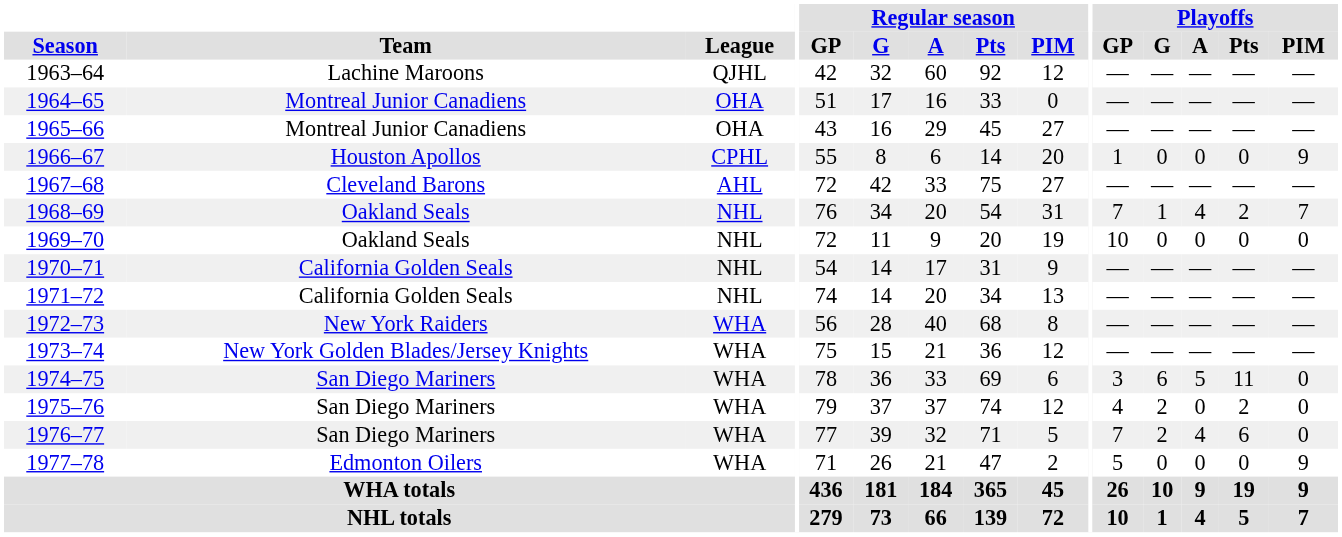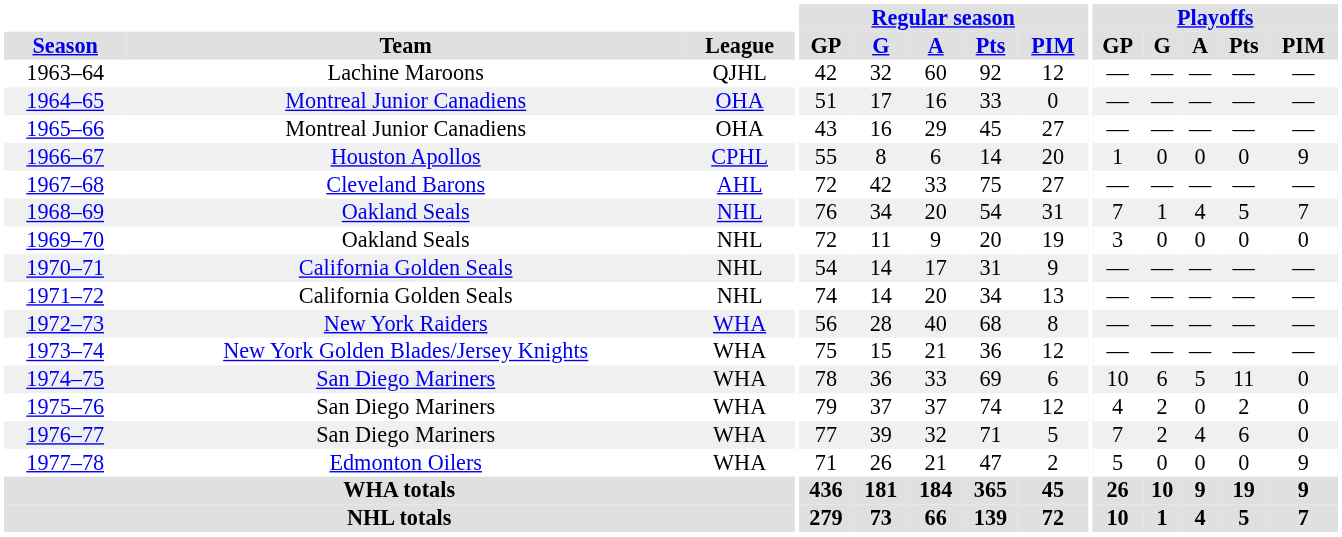1968–69 | Playoffs / Pts: 2 -> 5
1969–70 | Playoffs / GP: 10 -> 3
1974–75 | Playoffs / GP: 3 -> 10
